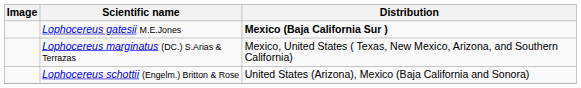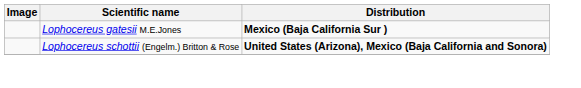- row: Lophocereus marginatus (DC.) S.Arias & Terrazas | Mexico, United States ( Texas, New Mexico, Arizona, and Southern California)
Lophocereus schottii (Engelm.) Britton & Rose | Distribution: normal -> bold
